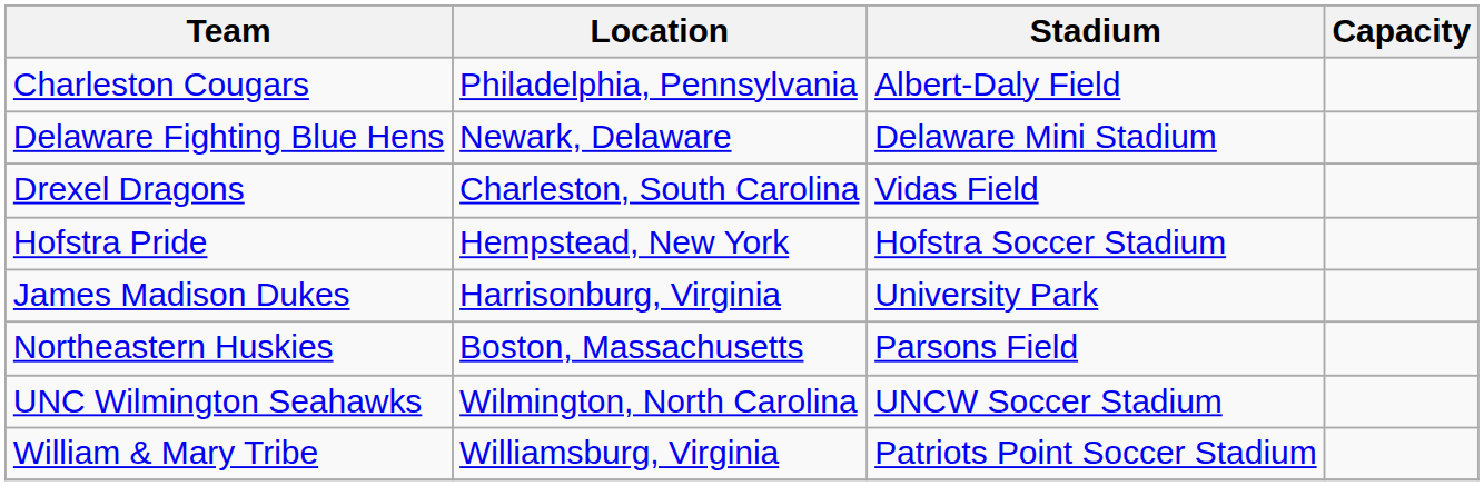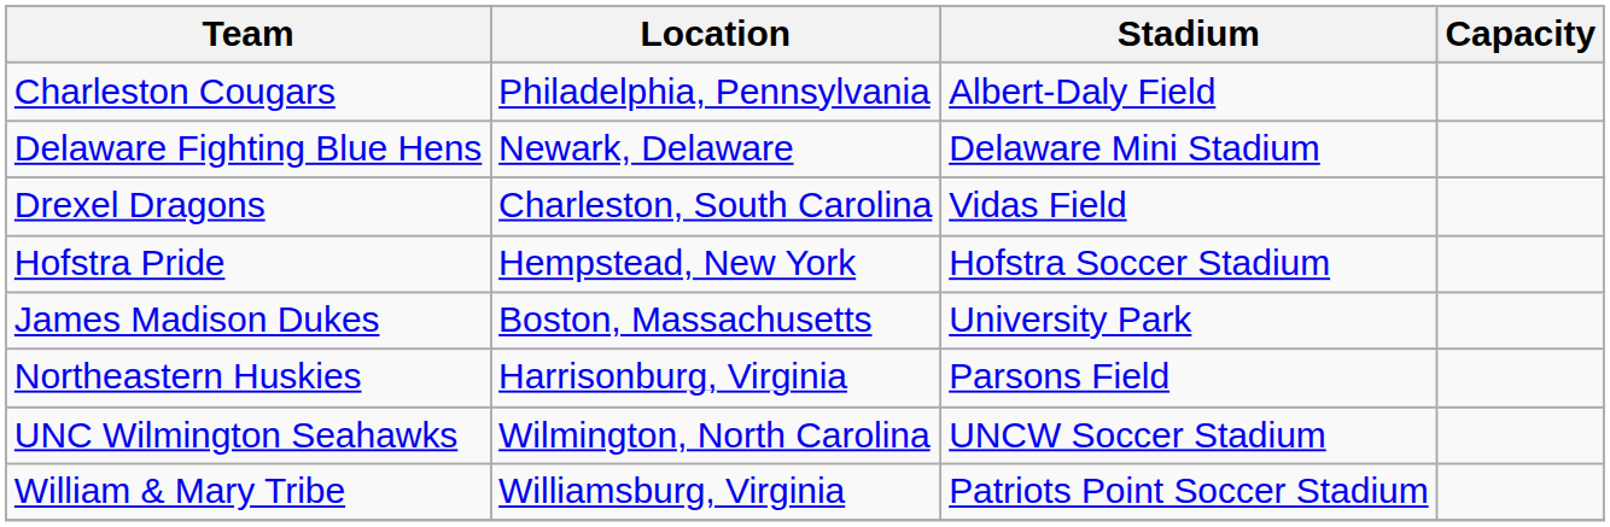James Madison Dukes | Location: Harrisonburg, Virginia -> Boston, Massachusetts
Northeastern Huskies | Location: Boston, Massachusetts -> Harrisonburg, Virginia
